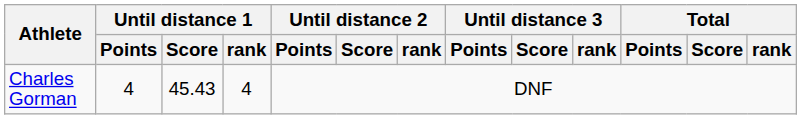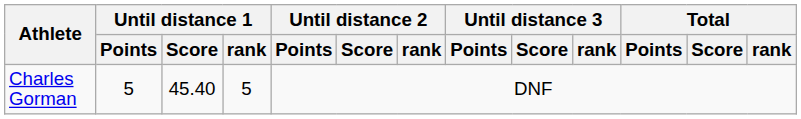Charles Gorman | Until distance 1 / Points: 4 -> 5
Charles Gorman | Until distance 1 / Score: 45.43 -> 45.40
Charles Gorman | Until distance 1 / rank: 4 -> 5
